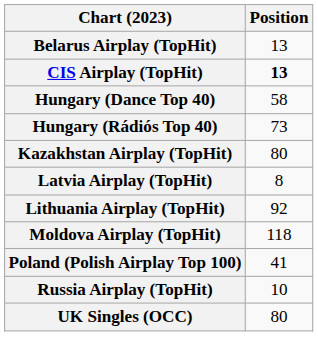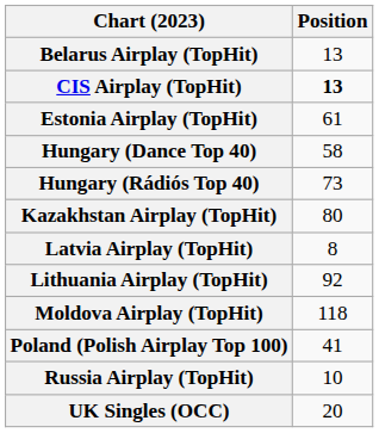+ row: Estonia Airplay (TopHit) | 61
UK Singles (OCC) | Position: 80 -> 20
